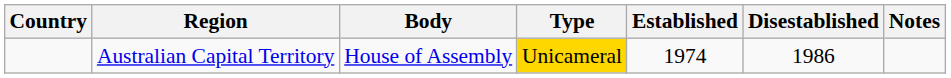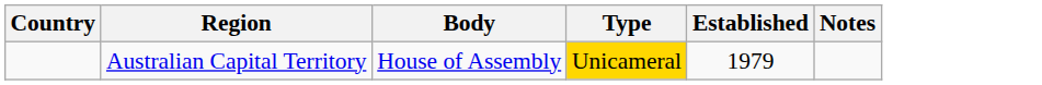- column: Disestablished | 1986
Australian Capital Territory | Established: 1974 -> 1979
